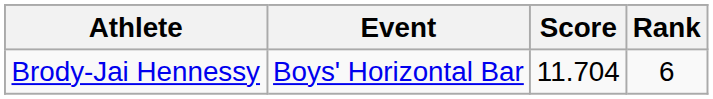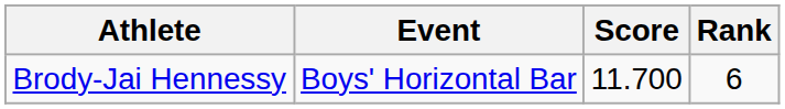Brody-Jai Hennessy | Score: 11.704 -> 11.700
